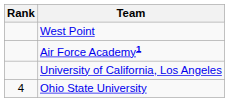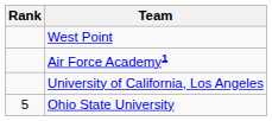Ohio State University | Rank: 4 -> 5
